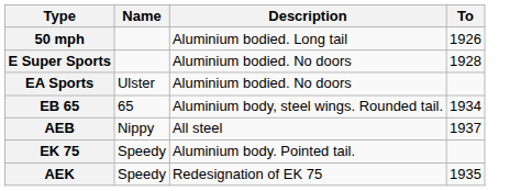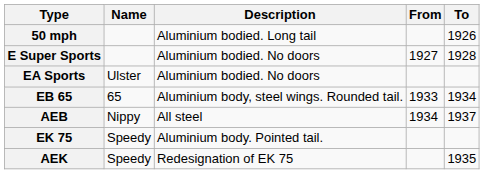+ column: From | 1927 | 1933 | 1934
